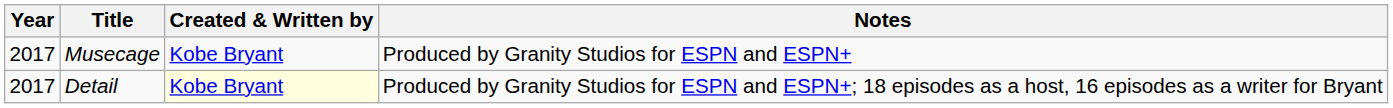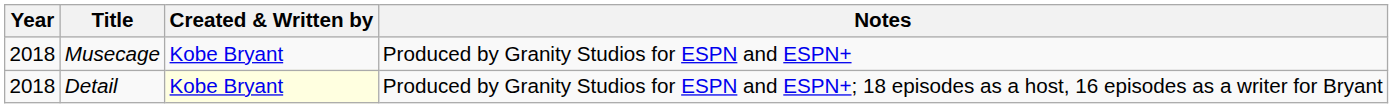Musecage | Year: 2017 -> 2018
Detail | Year: 2017 -> 2018
